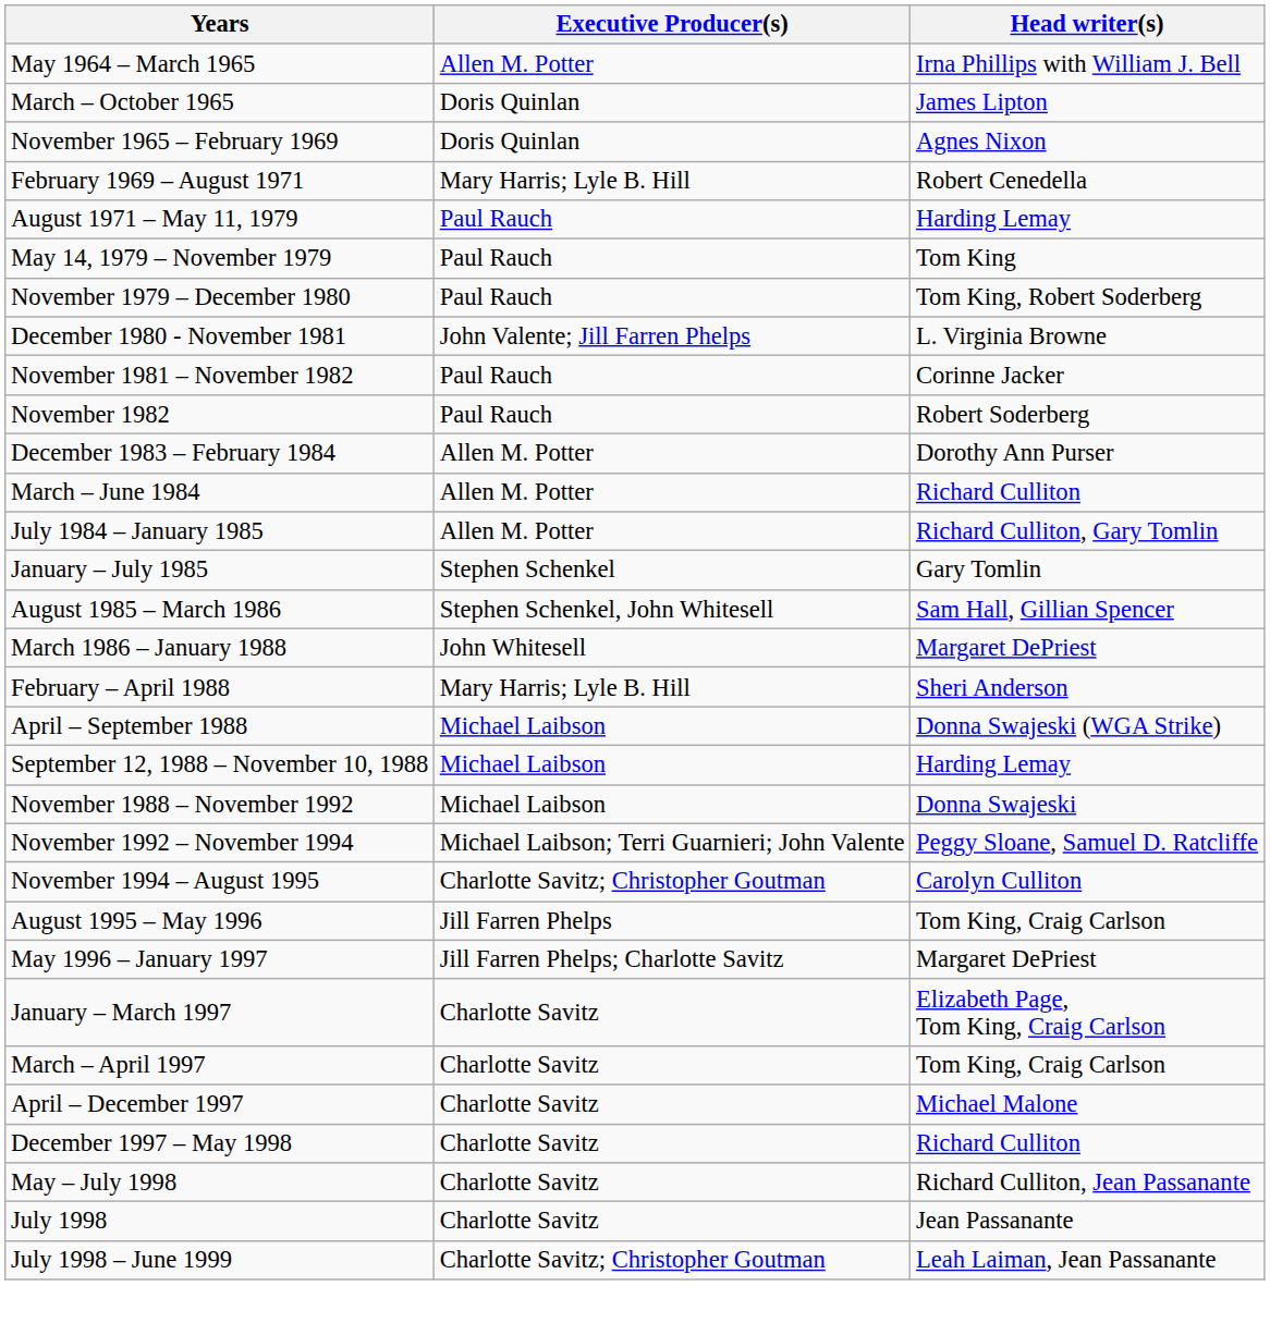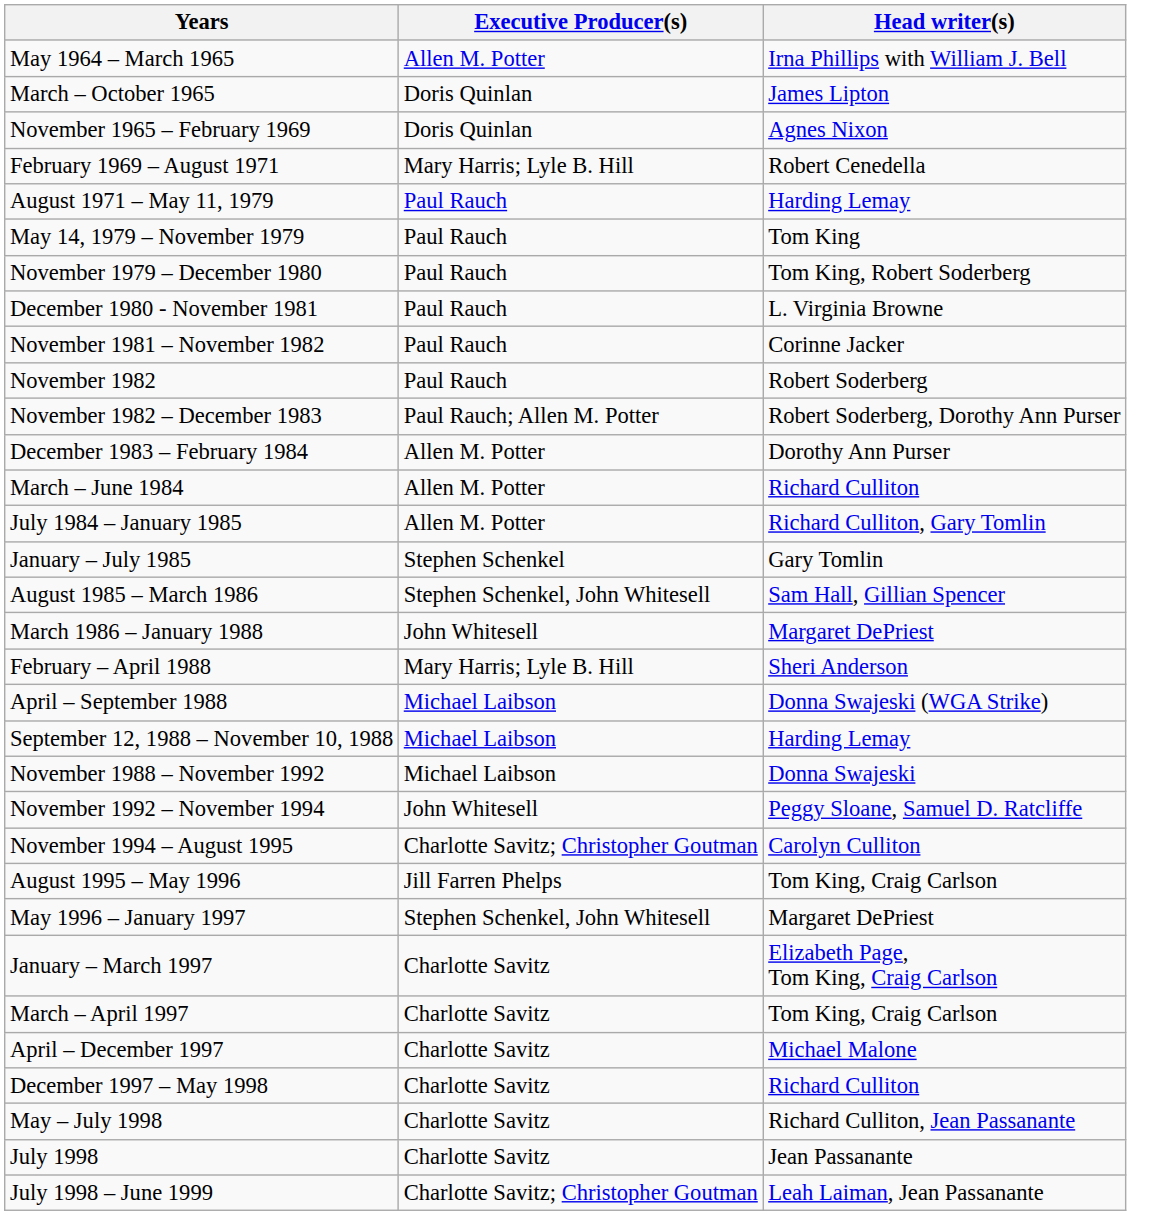December 1980 - November 1981 | Executive Producer(s): John Valente; Jill Farren Phelps -> Paul Rauch
+ row: November 1982 – December 1983 | Paul Rauch; Allen M. Potter | Robert Soderberg, Dorothy Ann Purser
November 1992 – November 1994 | Executive Producer(s): Michael Laibson; Terri Guarnieri; John Valente -> John Whitesell
May 1996 – January 1997 | Executive Producer(s): Jill Farren Phelps; Charlotte Savitz -> Stephen Schenkel, John Whitesell
